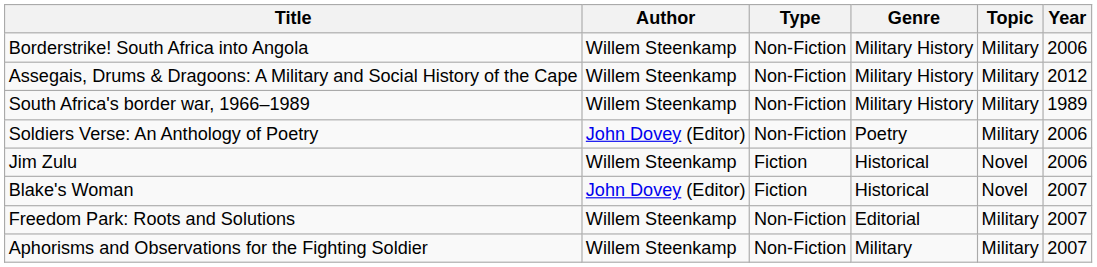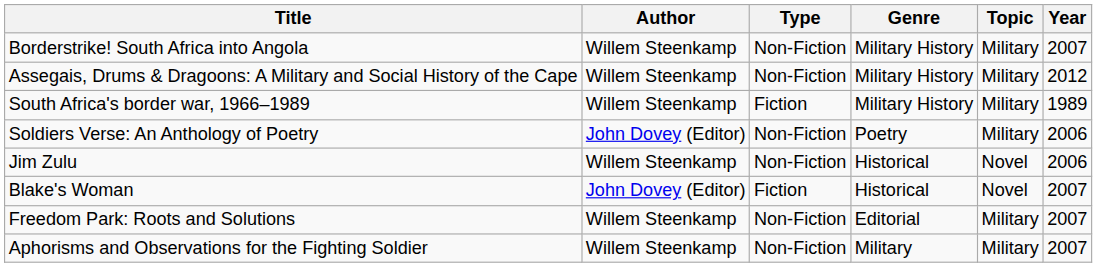Borderstrike! South Africa into Angola | Year: 2006 -> 2007
South Africa's border war, 1966–1989 | Type: Non-Fiction -> Fiction
Jim Zulu | Type: Fiction -> Non-Fiction
